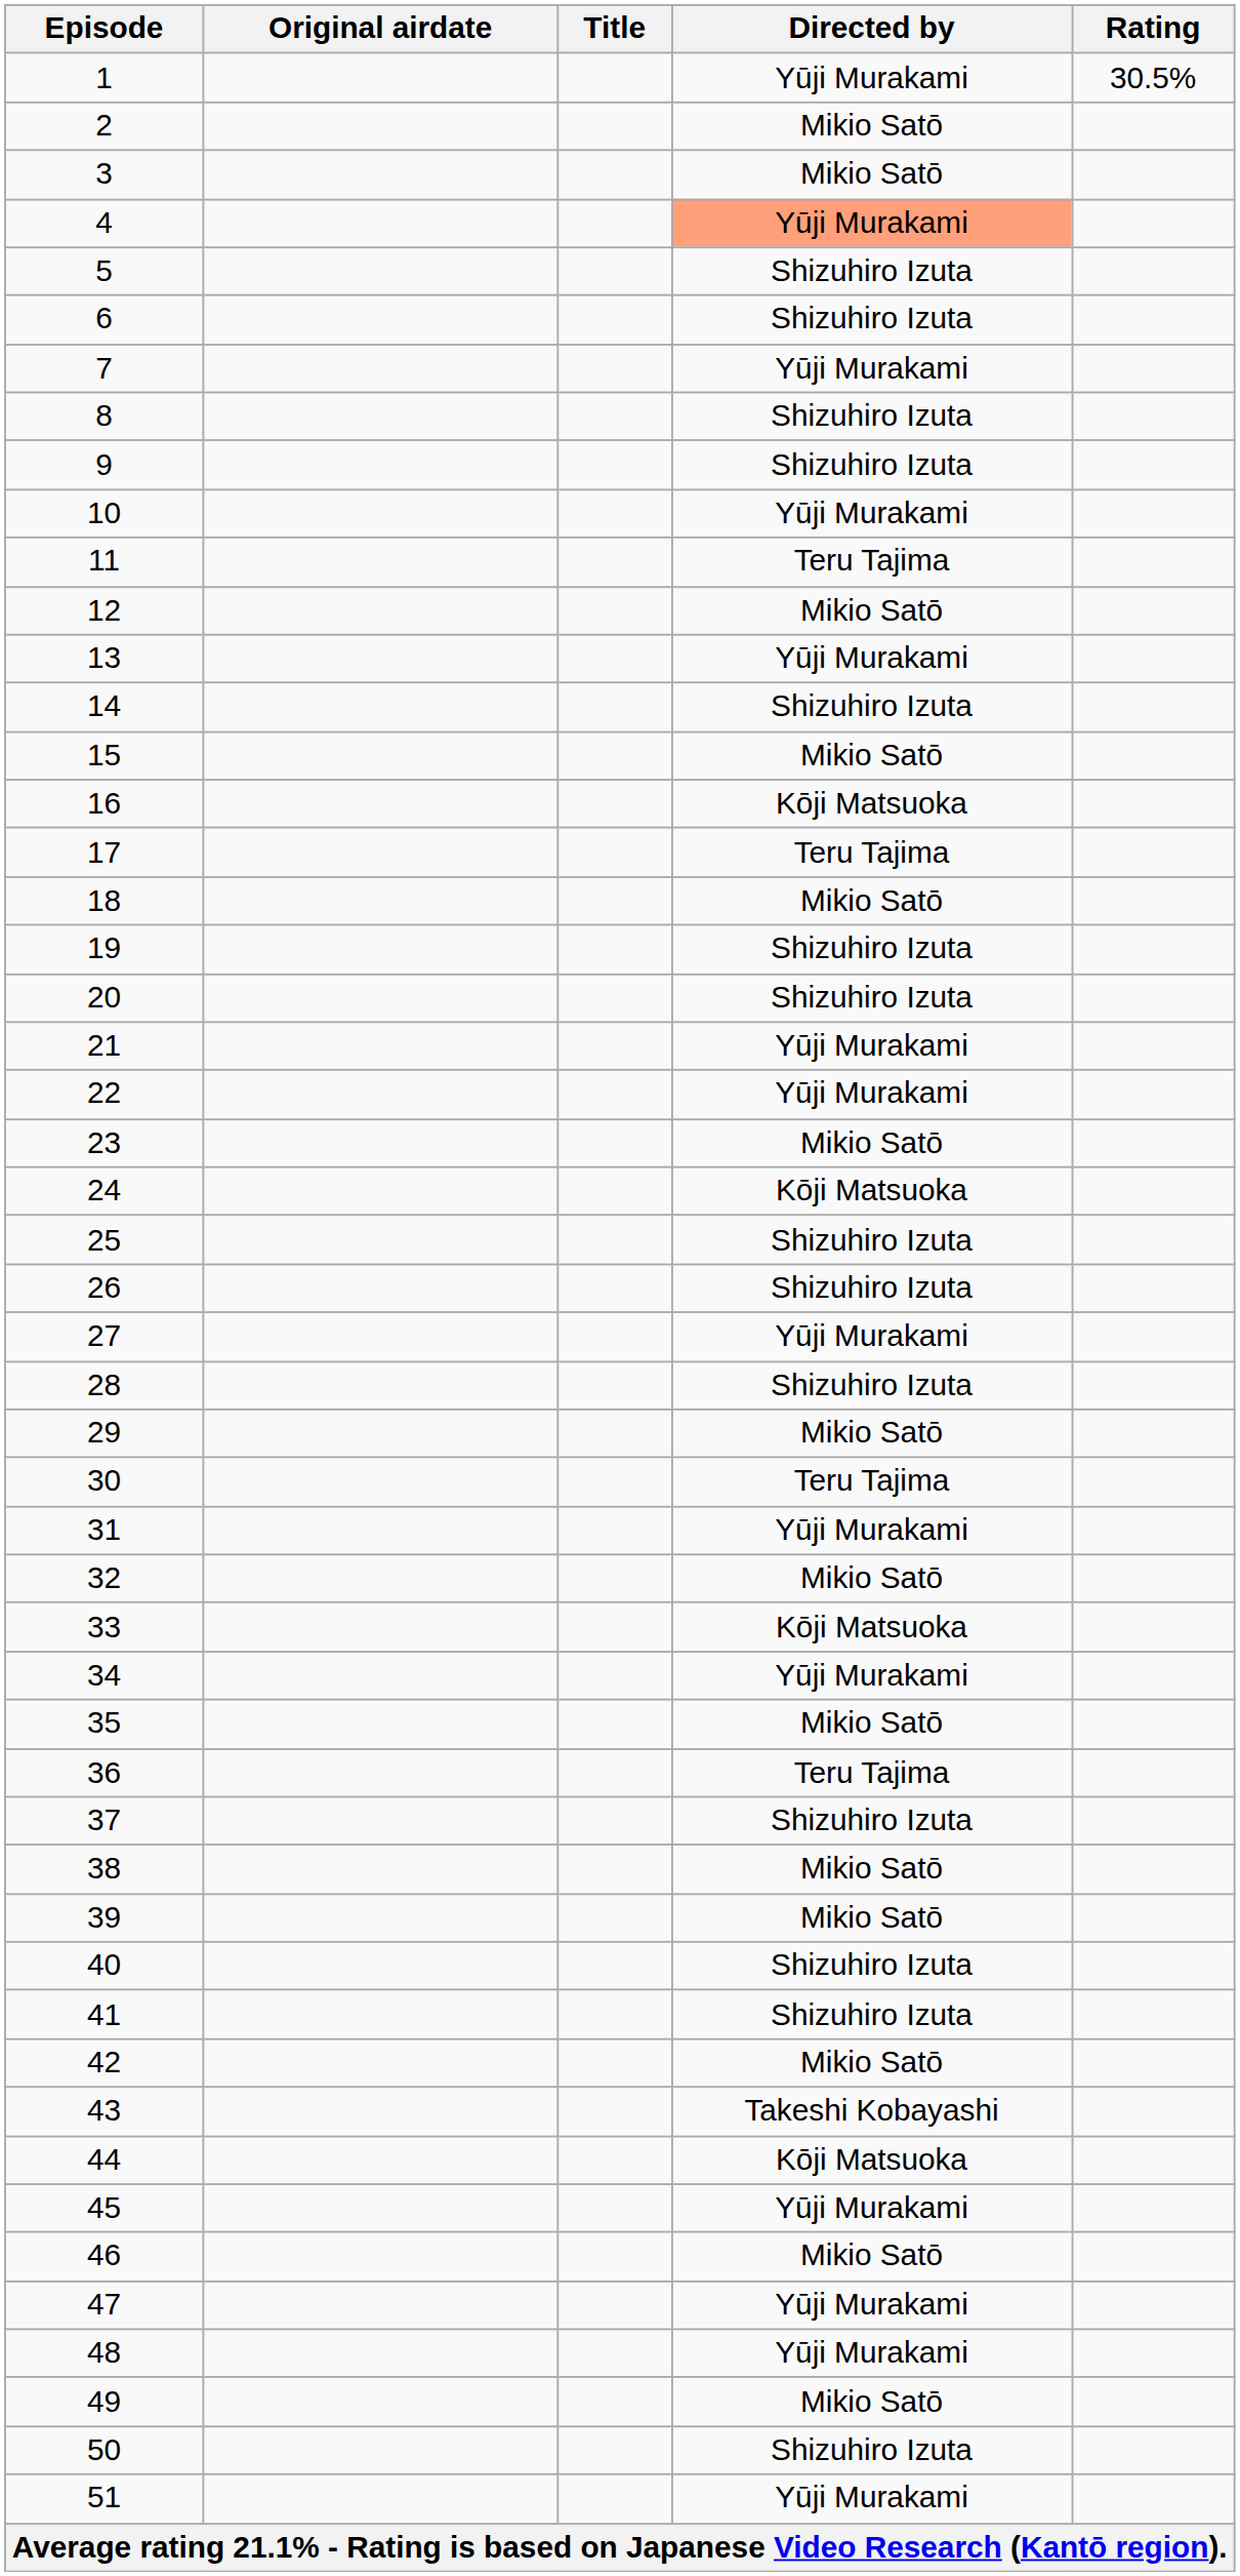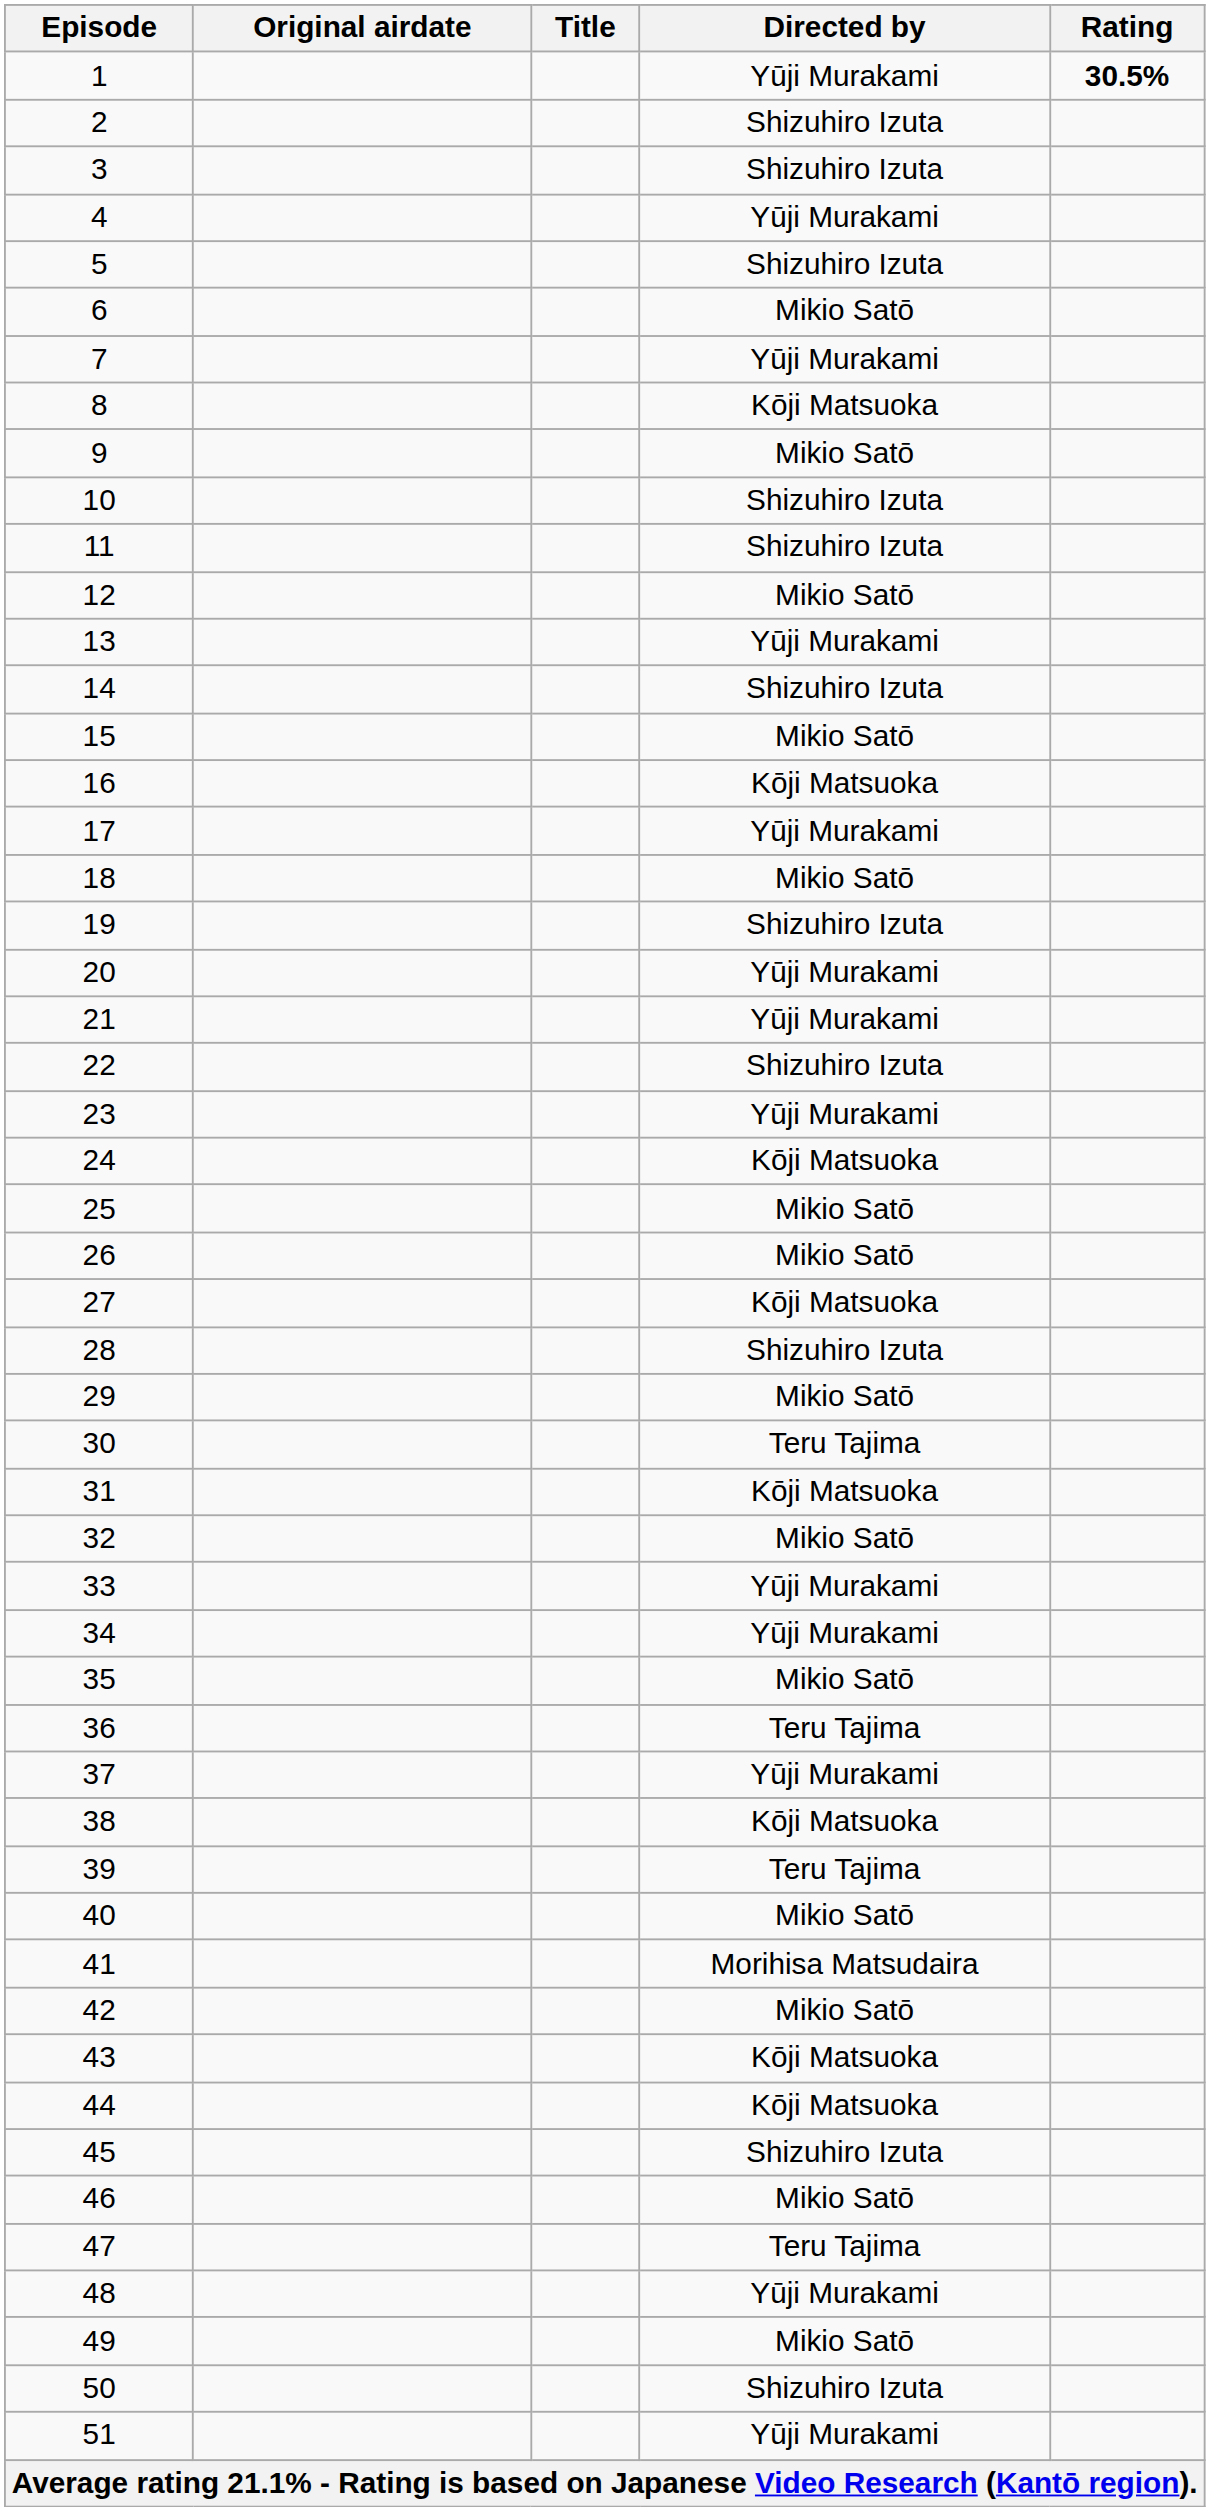1 | Rating: normal -> bold
2 | Directed by: Mikio Satō -> Shizuhiro Izuta
3 | Directed by: Mikio Satō -> Shizuhiro Izuta
4 | Directed by: lightsalmon background -> no background
6 | Directed by: Shizuhiro Izuta -> Mikio Satō
8 | Directed by: Shizuhiro Izuta -> Kōji Matsuoka
9 | Directed by: Shizuhiro Izuta -> Mikio Satō
10 | Directed by: Yūji Murakami -> Shizuhiro Izuta
11 | Directed by: Teru Tajima -> Shizuhiro Izuta
17 | Directed by: Teru Tajima -> Yūji Murakami
20 | Directed by: Shizuhiro Izuta -> Yūji Murakami
22 | Directed by: Yūji Murakami -> Shizuhiro Izuta
23 | Directed by: Mikio Satō -> Yūji Murakami
25 | Directed by: Shizuhiro Izuta -> Mikio Satō
26 | Directed by: Shizuhiro Izuta -> Mikio Satō
27 | Directed by: Yūji Murakami -> Kōji Matsuoka
31 | Directed by: Yūji Murakami -> Kōji Matsuoka
33 | Directed by: Kōji Matsuoka -> Yūji Murakami
37 | Directed by: Shizuhiro Izuta -> Yūji Murakami
38 | Directed by: Mikio Satō -> Kōji Matsuoka
39 | Directed by: Mikio Satō -> Teru Tajima
40 | Directed by: Shizuhiro Izuta -> Mikio Satō
41 | Directed by: Shizuhiro Izuta -> Morihisa Matsudaira
43 | Directed by: Takeshi Kobayashi -> Kōji Matsuoka
45 | Directed by: Yūji Murakami -> Shizuhiro Izuta
47 | Directed by: Yūji Murakami -> Teru Tajima
